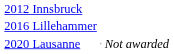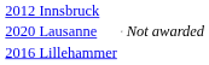rows swapped: 2016 Lillehammer <-> 2020 Lausanne
